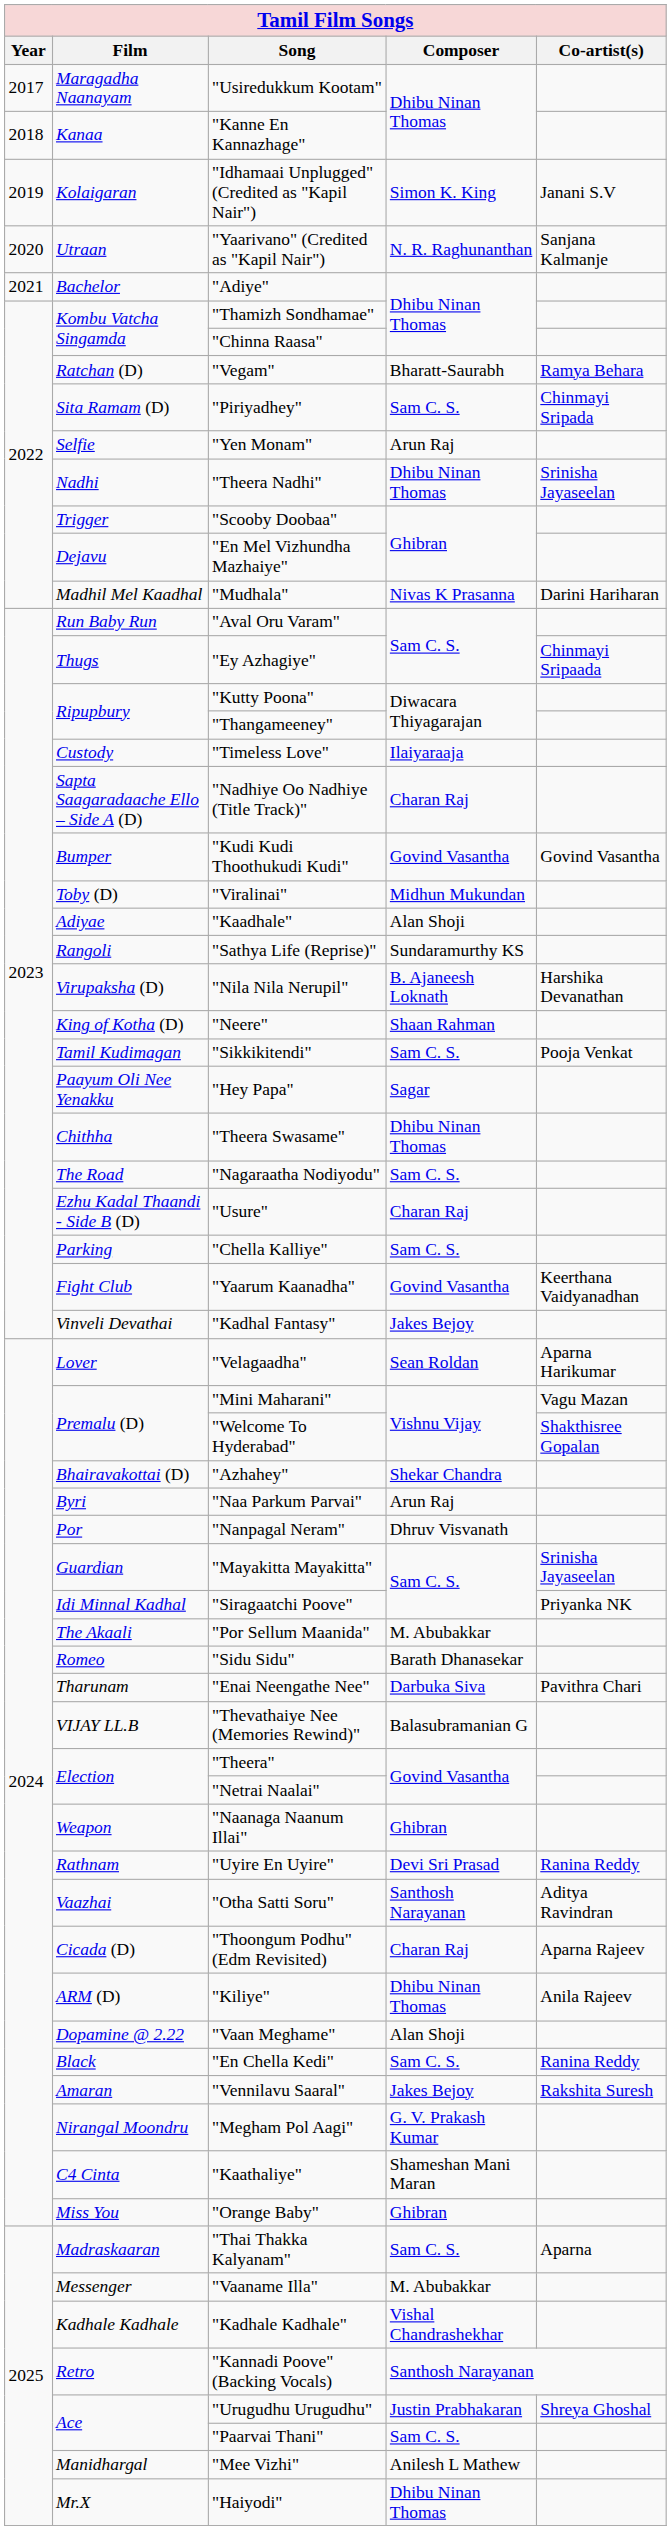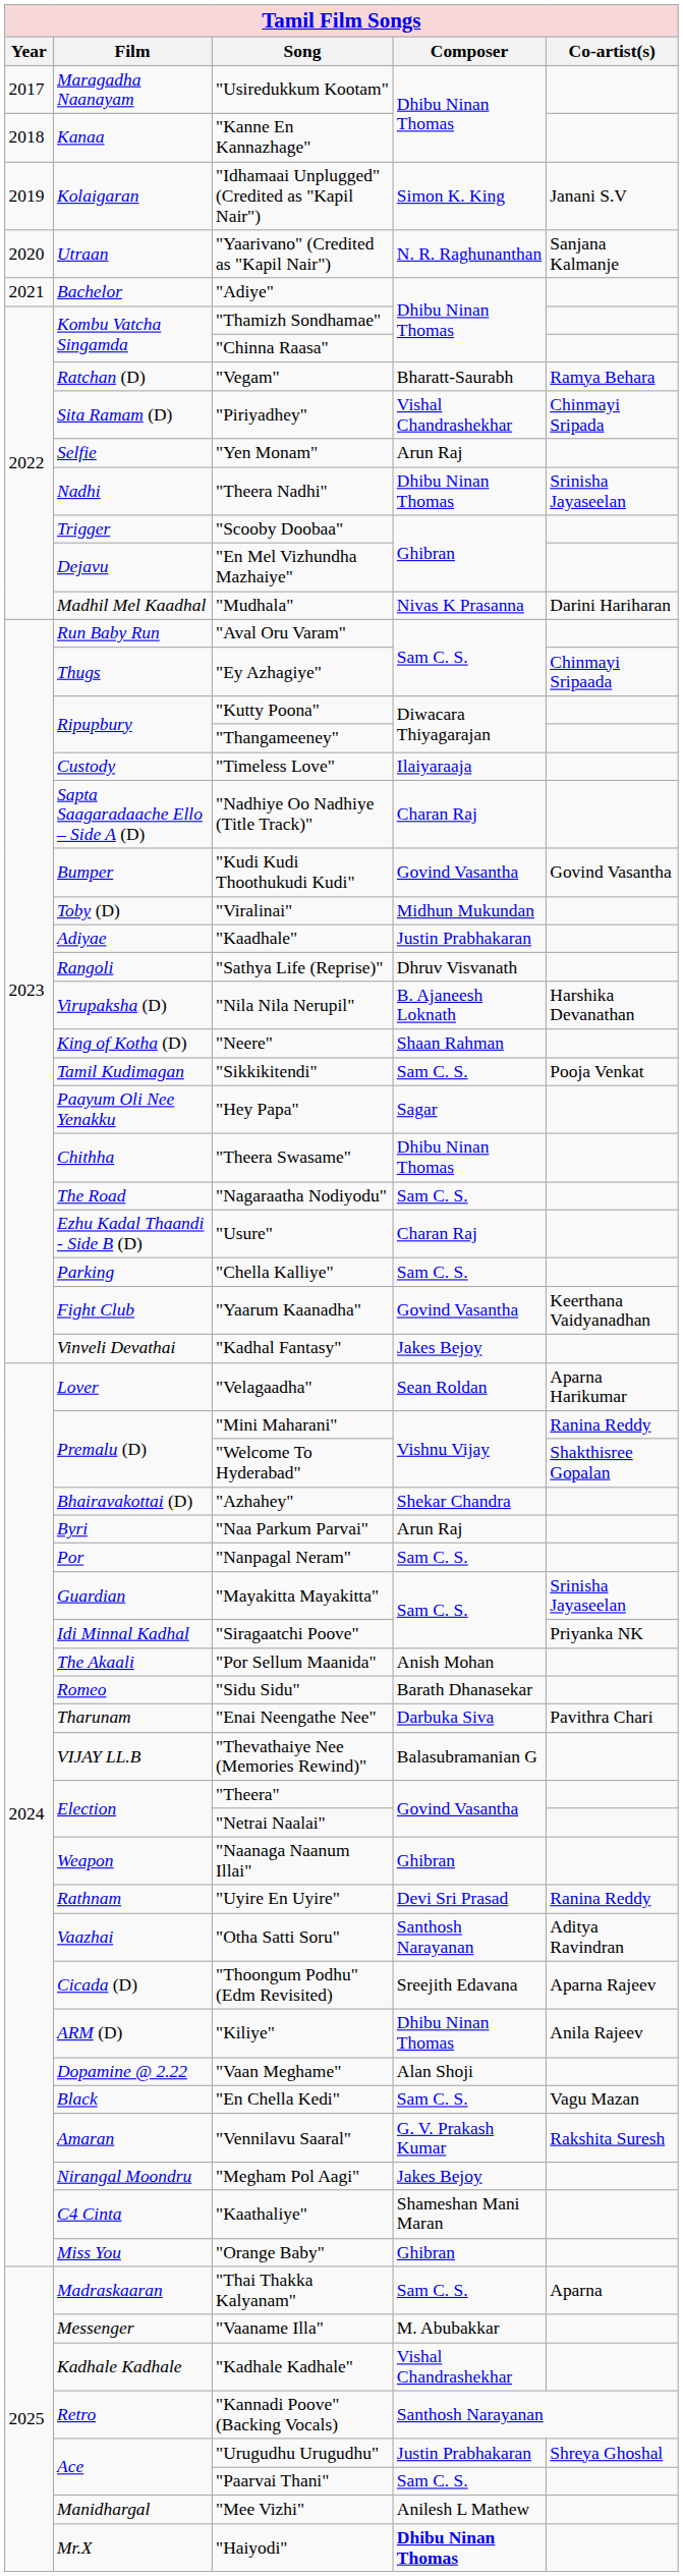"Piriyadhey" | Composer: Sam C. S. -> Vishal Chandrashekhar
"Kaadhale" | Composer: Alan Shoji -> Justin Prabhakaran
"Sathya Life (Reprise)" | Composer: Sundaramurthy KS -> Dhruv Visvanath
"Mini Maharani" | Co-artist(s): Vagu Mazan -> Ranina Reddy
"Nanpagal Neram" | Composer: Dhruv Visvanath -> Sam C. S.
"Por Sellum Maanida" | Composer: M. Abubakkar -> Anish Mohan
"Thoongum Podhu" (Edm Revisited) | Composer: Charan Raj -> Sreejith Edavana
"En Chella Kedi" | Co-artist(s): Ranina Reddy -> Vagu Mazan
"Vennilavu Saaral" | Composer: Jakes Bejoy -> G. V. Prakash Kumar
"Megham Pol Aagi" | Composer: G. V. Prakash Kumar -> Jakes Bejoy
"Haiyodi" | Composer: normal -> bold
